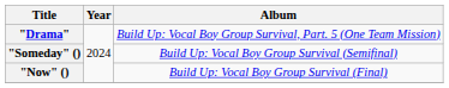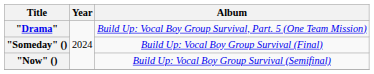"Someday" () | Album: Build Up: Vocal Boy Group Survival (Semifinal) -> Build Up: Vocal Boy Group Survival (Final)
"Now" () | Album: Build Up: Vocal Boy Group Survival (Final) -> Build Up: Vocal Boy Group Survival (Semifinal)
